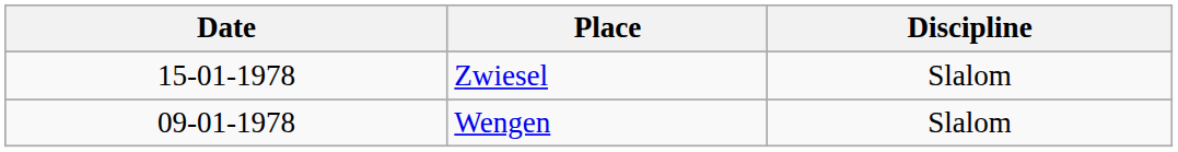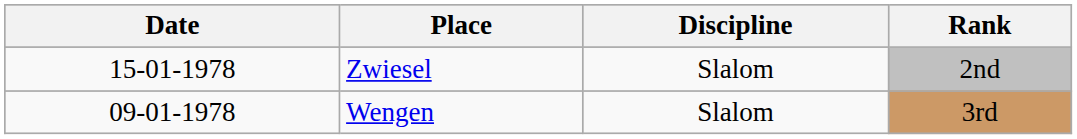+ column: Rank | 2nd | 3rd
